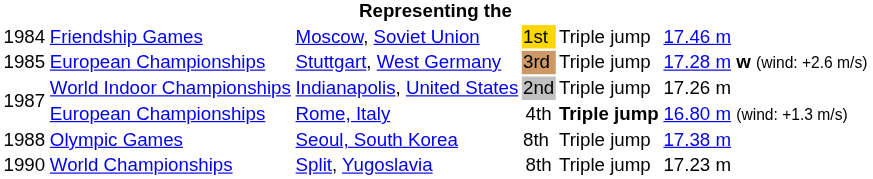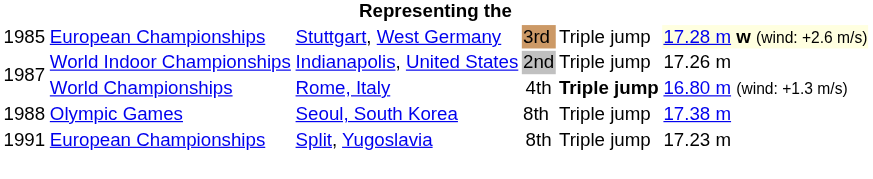- row: 1984 | Friendship Games | Moscow, Soviet Union | 1st | Triple jump | 17.46 m
Stuttgart, West Germany | column 6: no background -> lightyellow background
Rome, Italy | column 2: European Championships -> World Championships
Split, Yugoslavia | column 1: 1990 -> 1991
Split, Yugoslavia | column 2: World Championships -> European Championships
